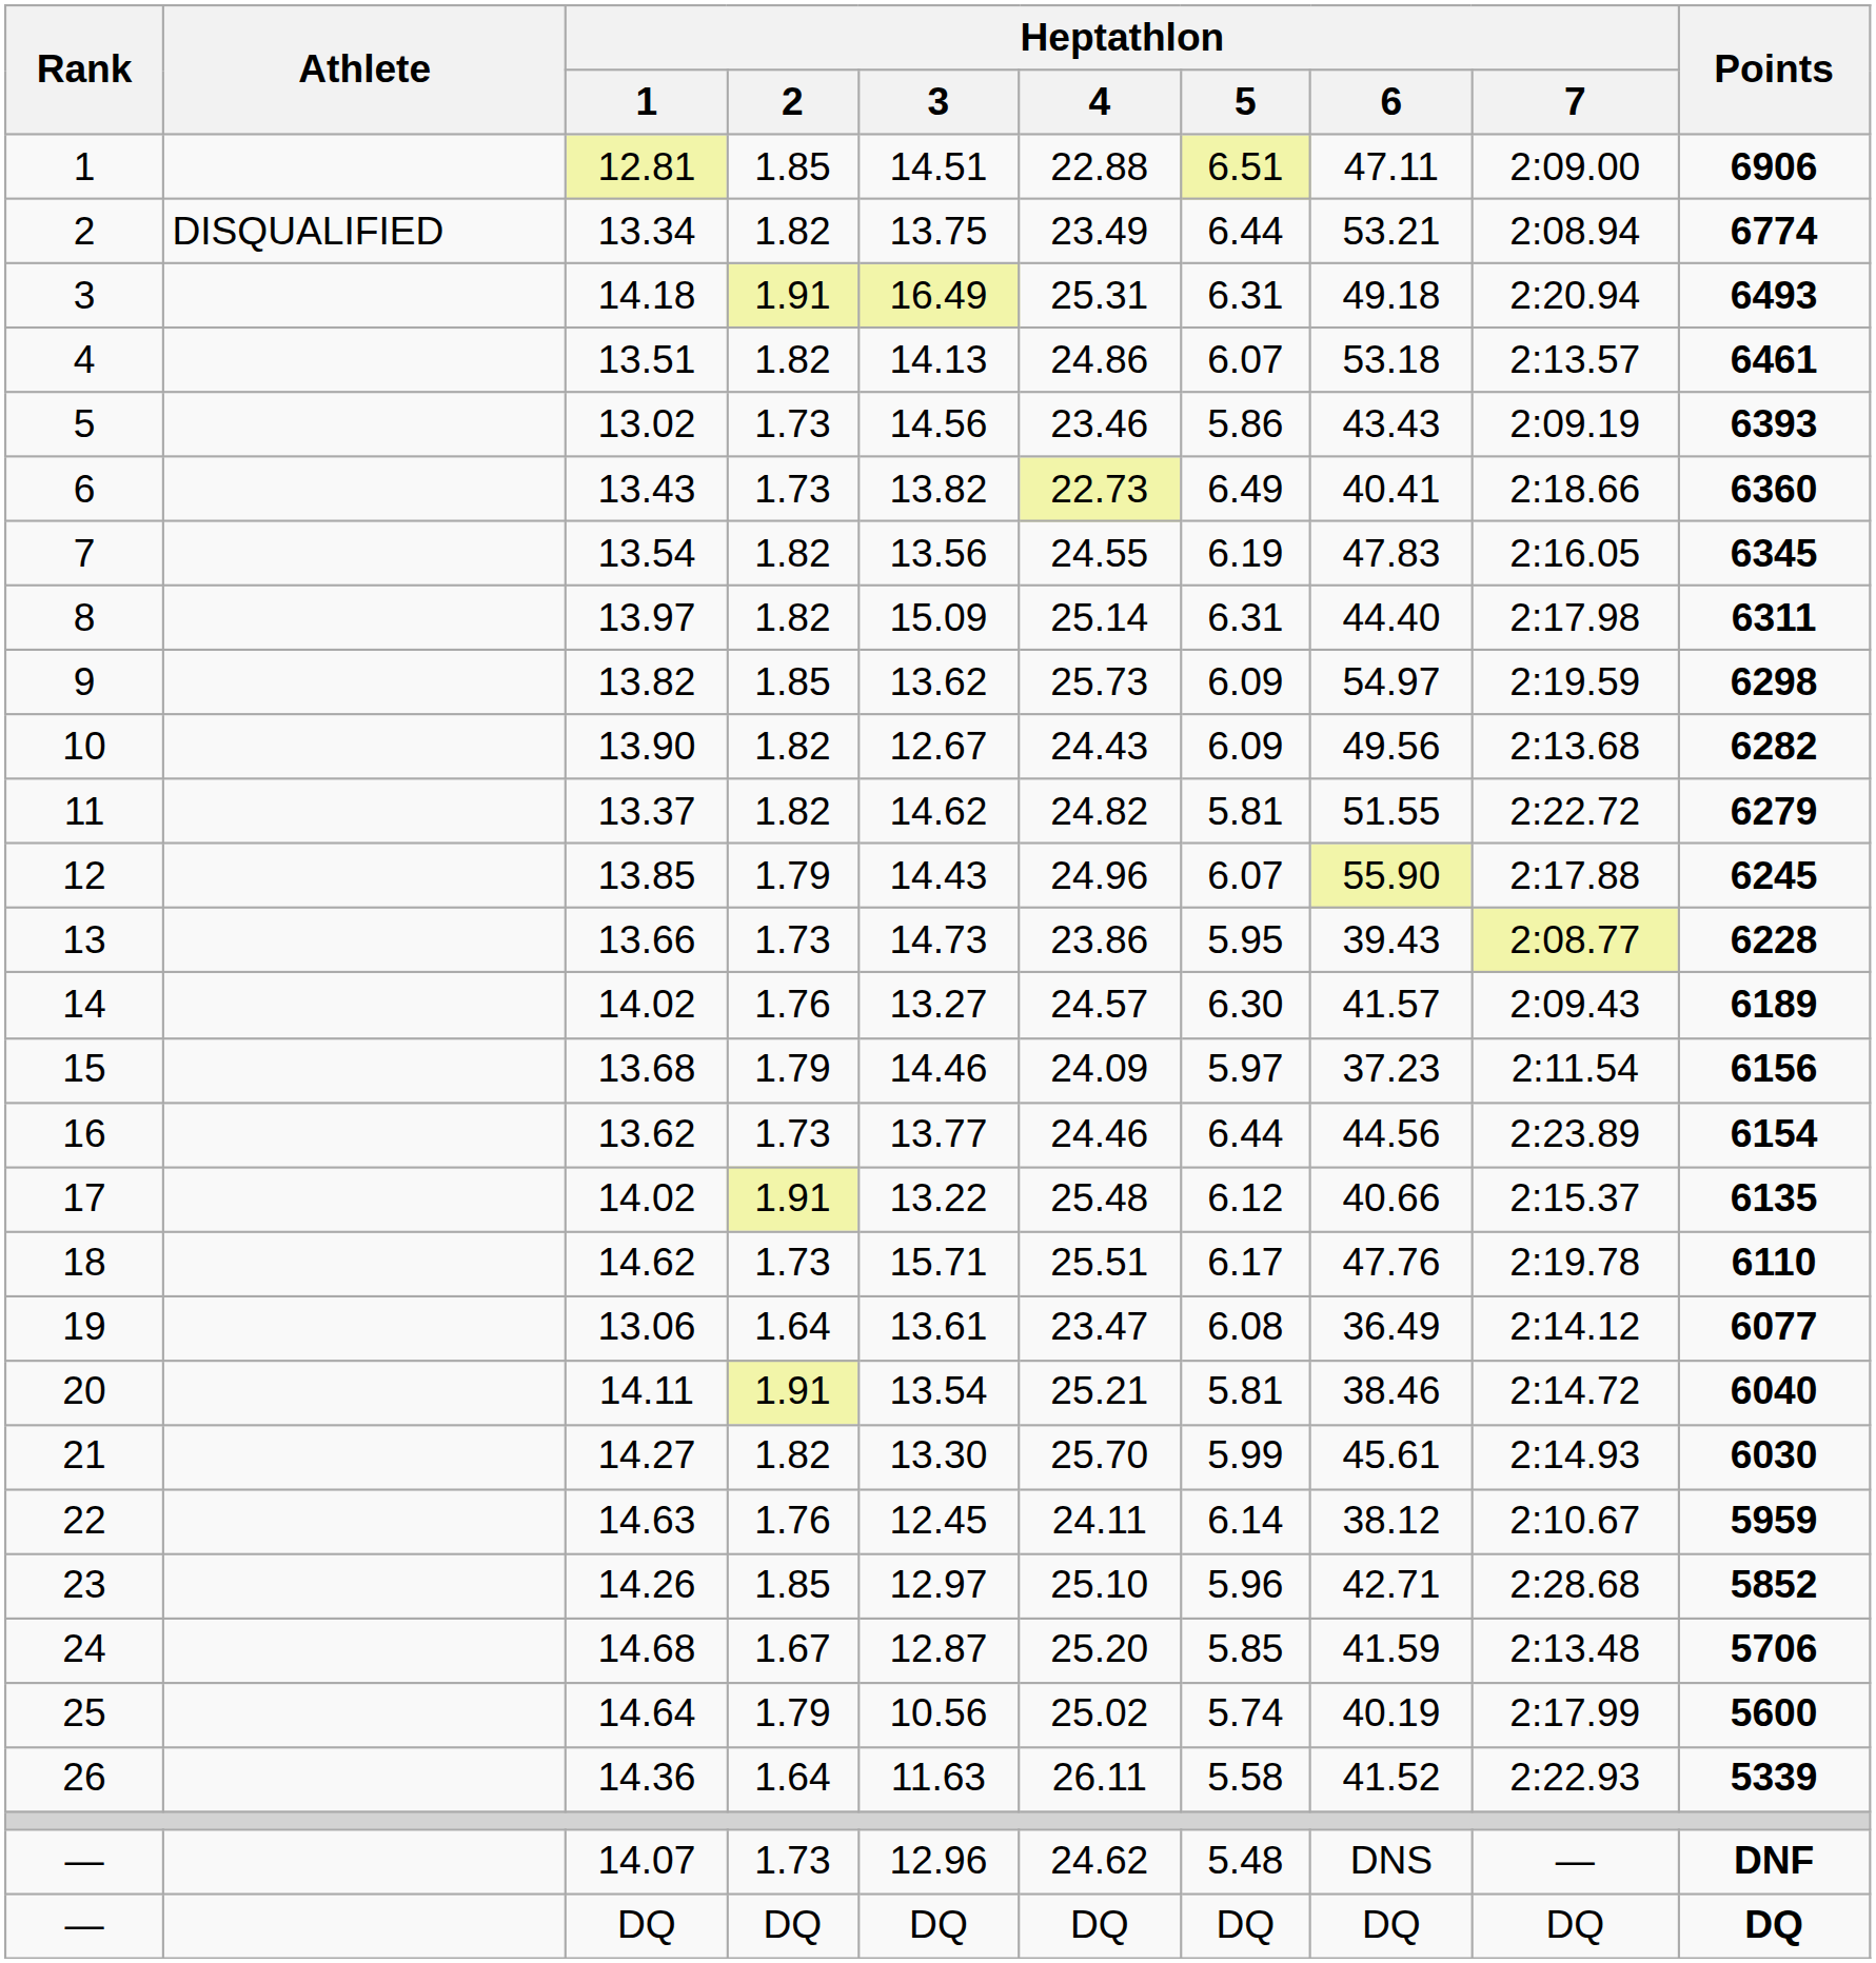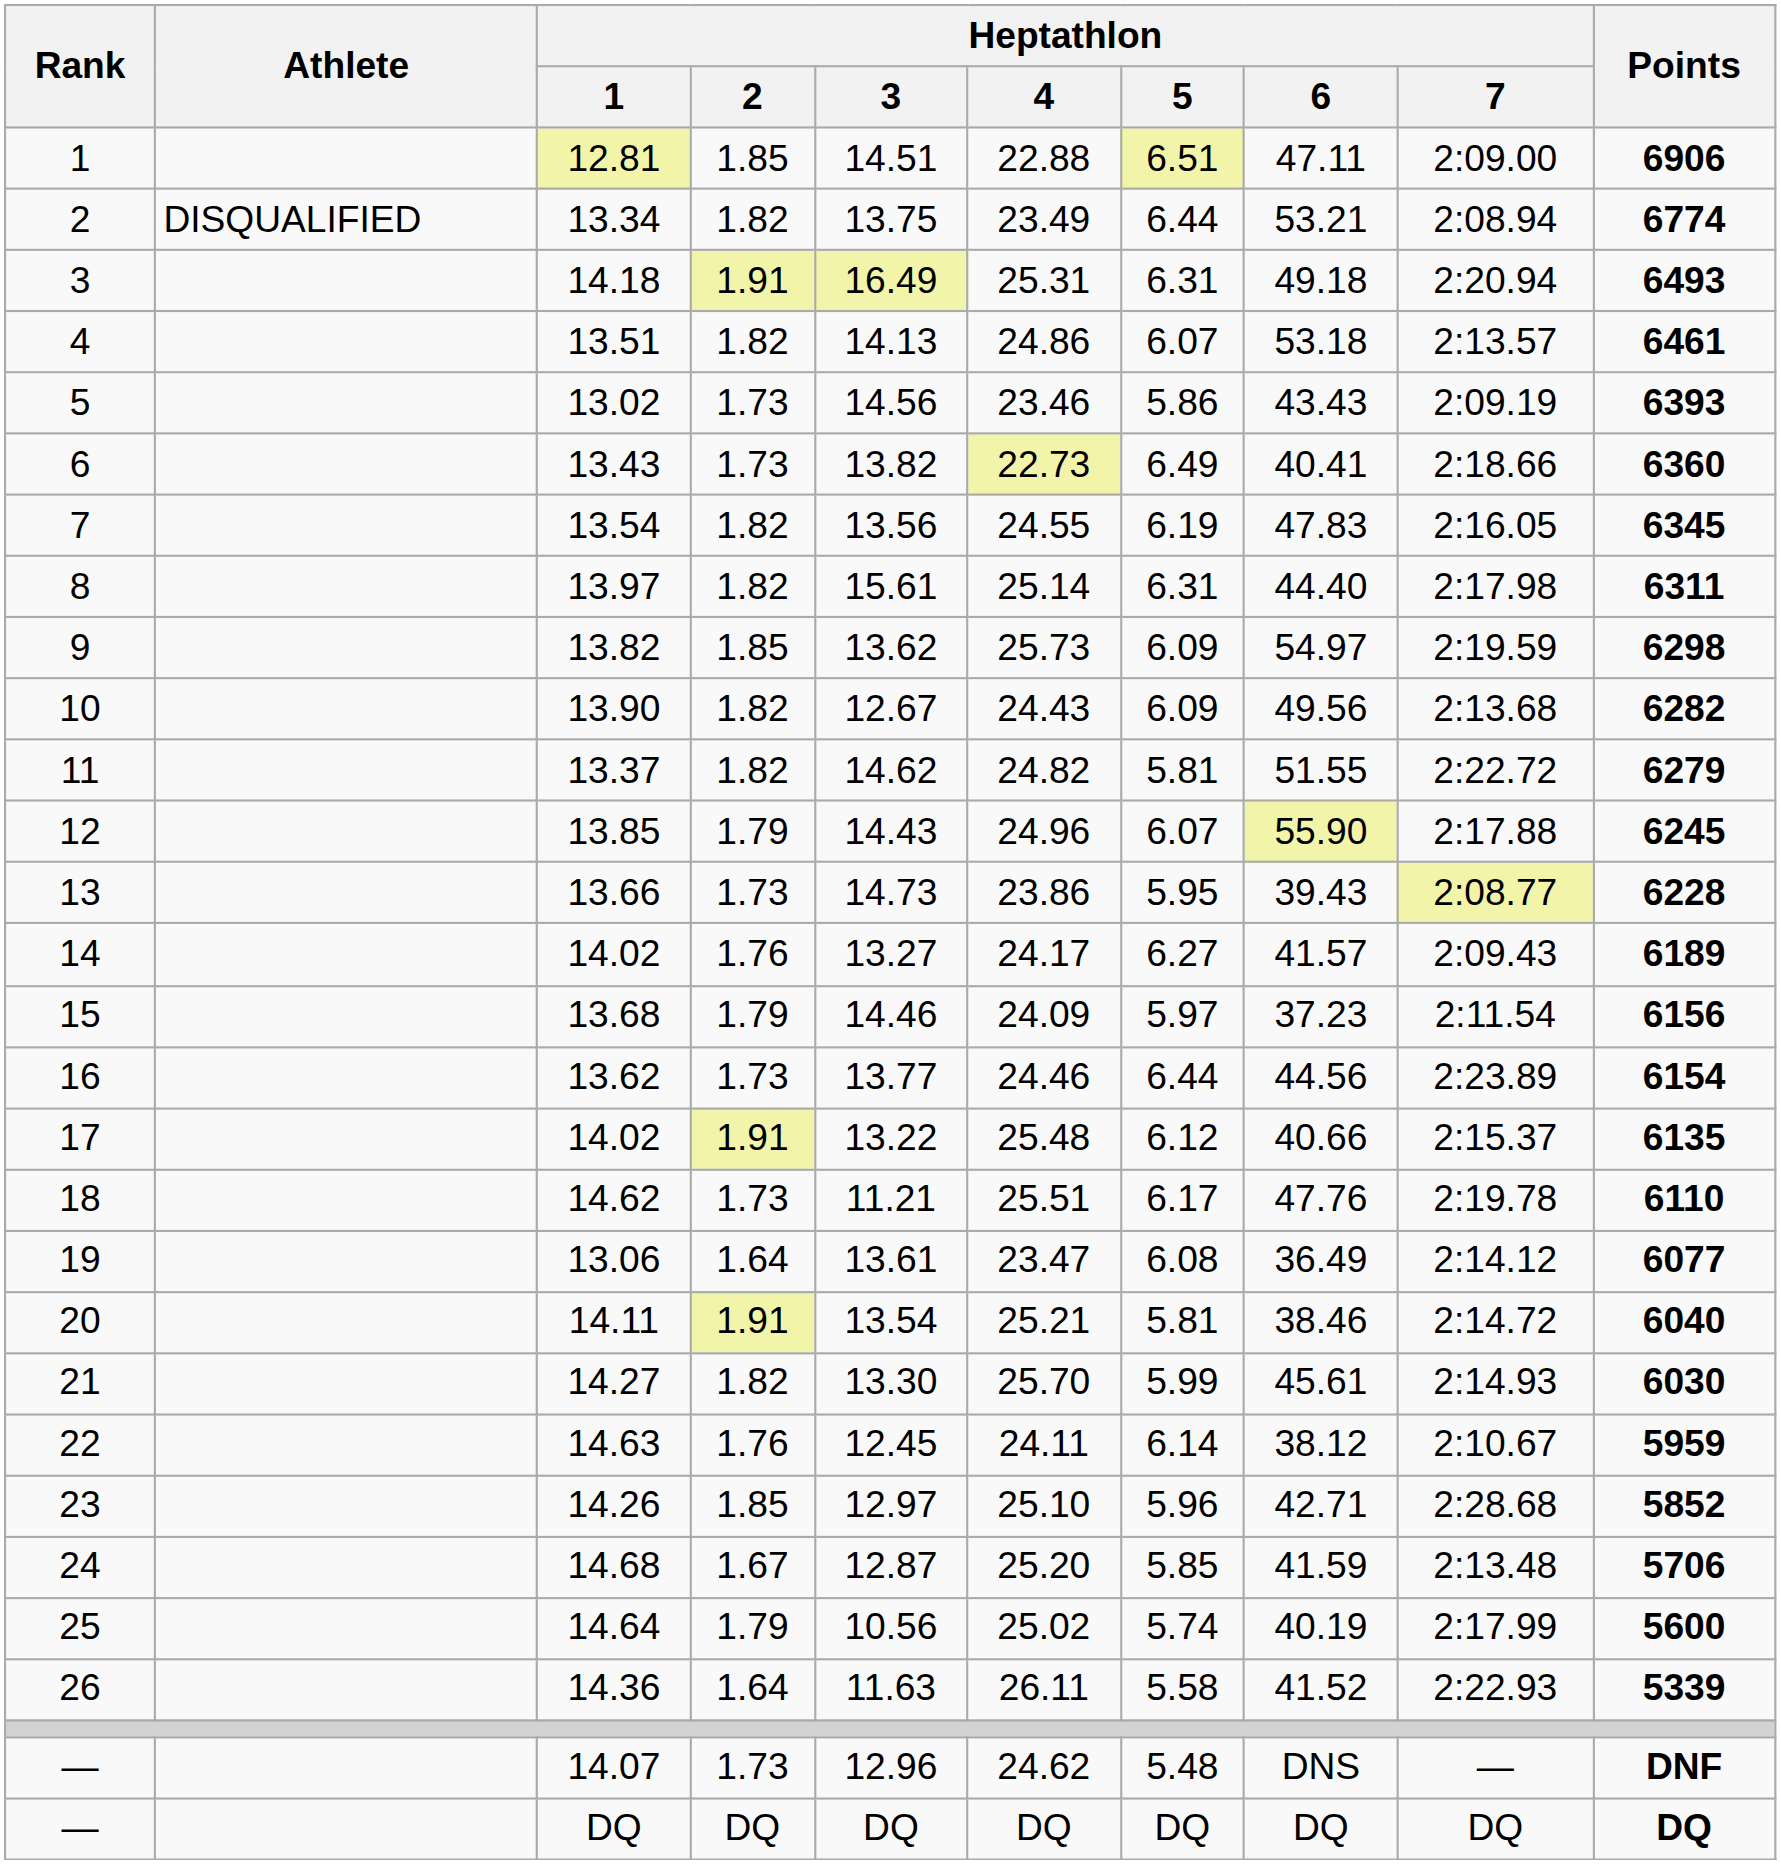8 | Heptathlon / 3: 15.09 -> 15.61
14 | Heptathlon / 4: 24.57 -> 24.17
14 | Heptathlon / 5: 6.30 -> 6.27
18 | Heptathlon / 3: 15.71 -> 11.21
